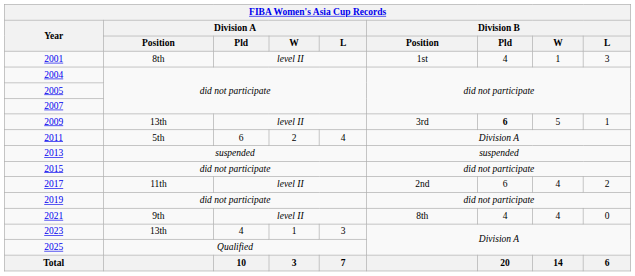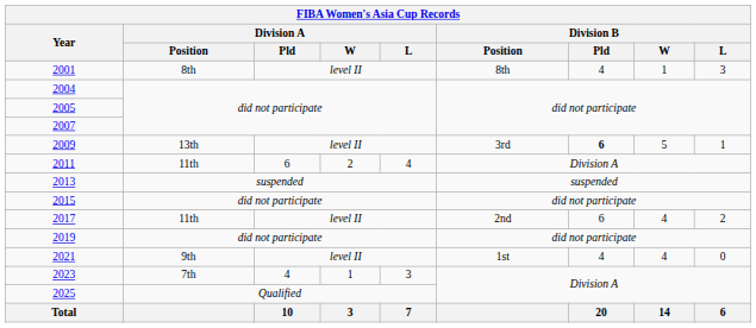2001 | Division B / Position: 1st -> 8th
2011 | Division A / Position: 5th -> 11th
2021 | Division B / Position: 8th -> 1st
2023 | Division A / Position: 13th -> 7th
